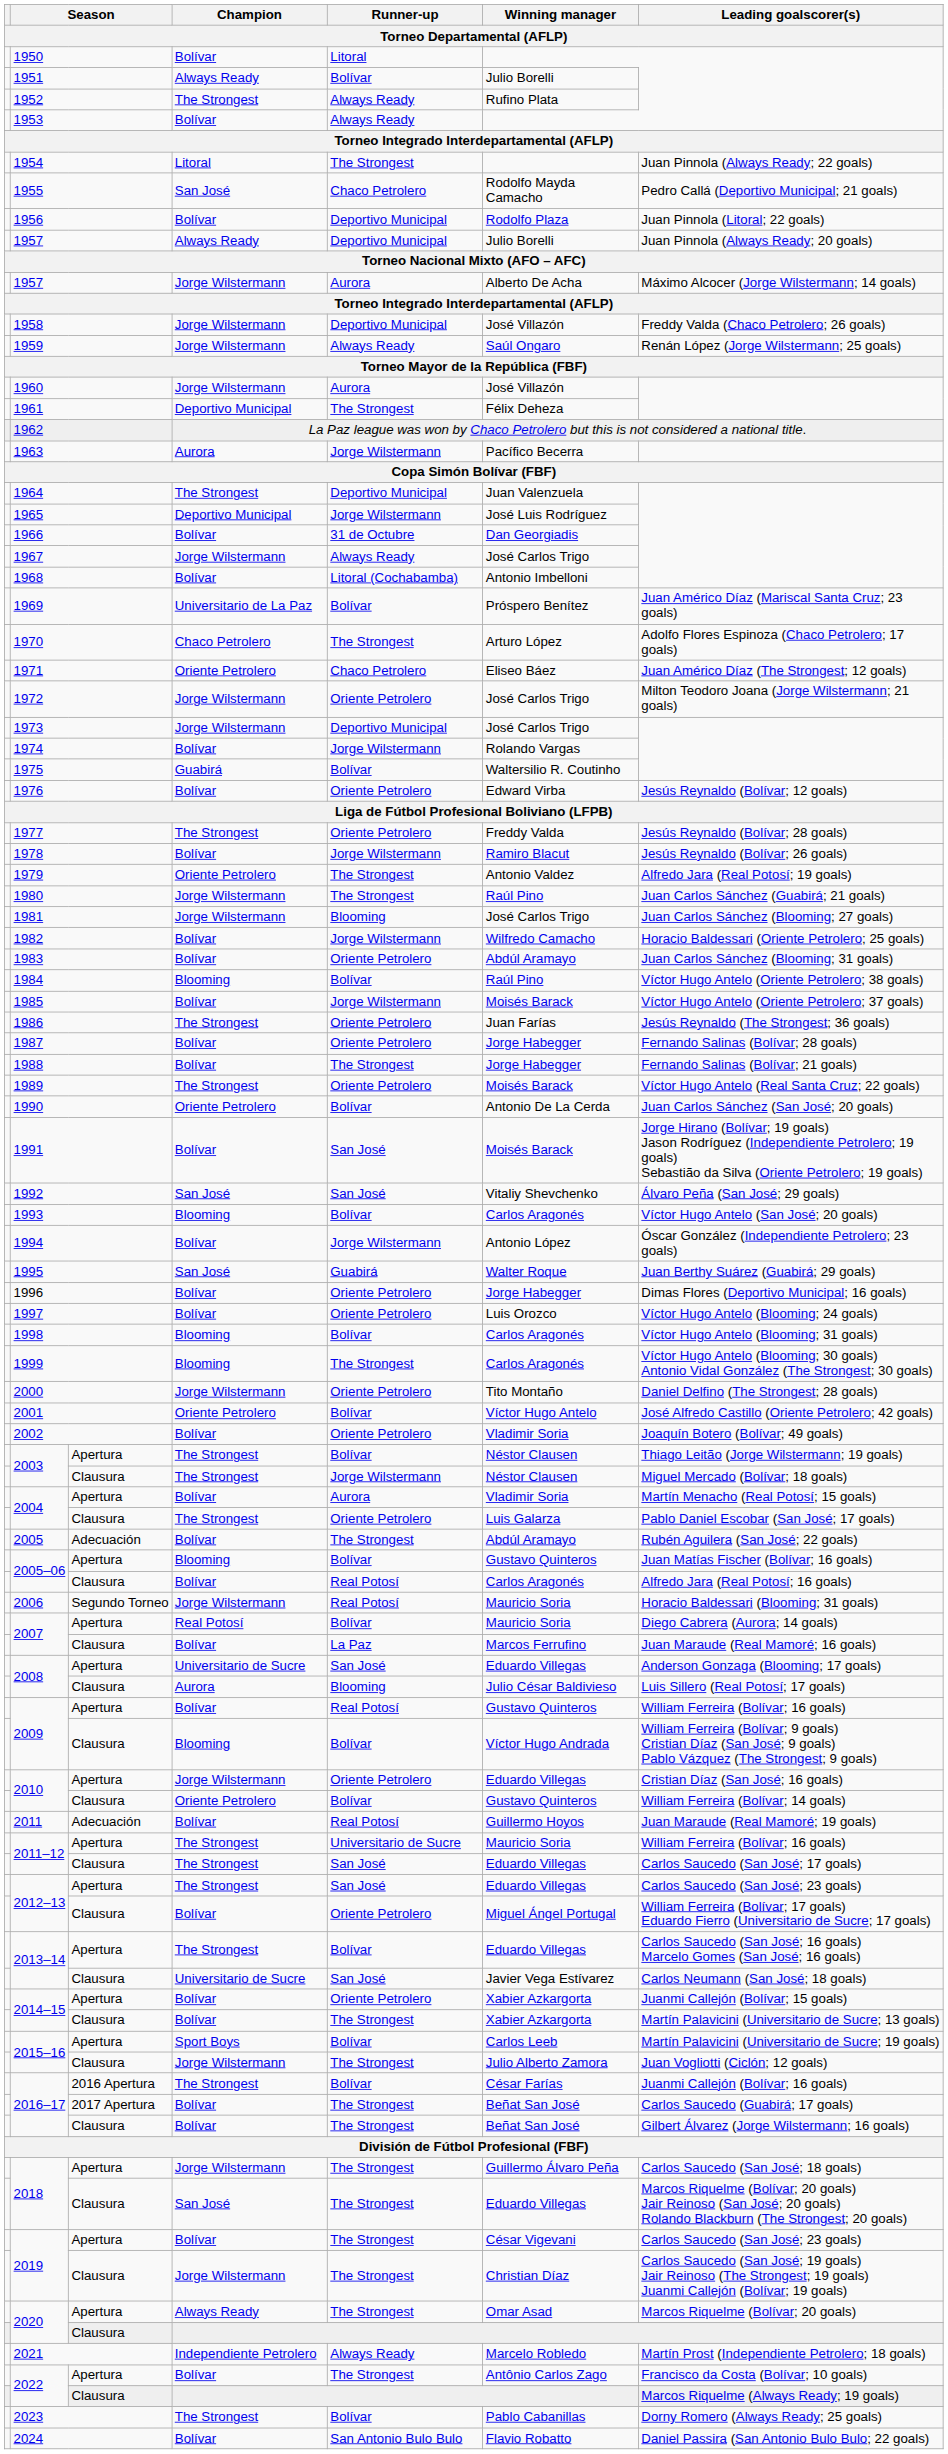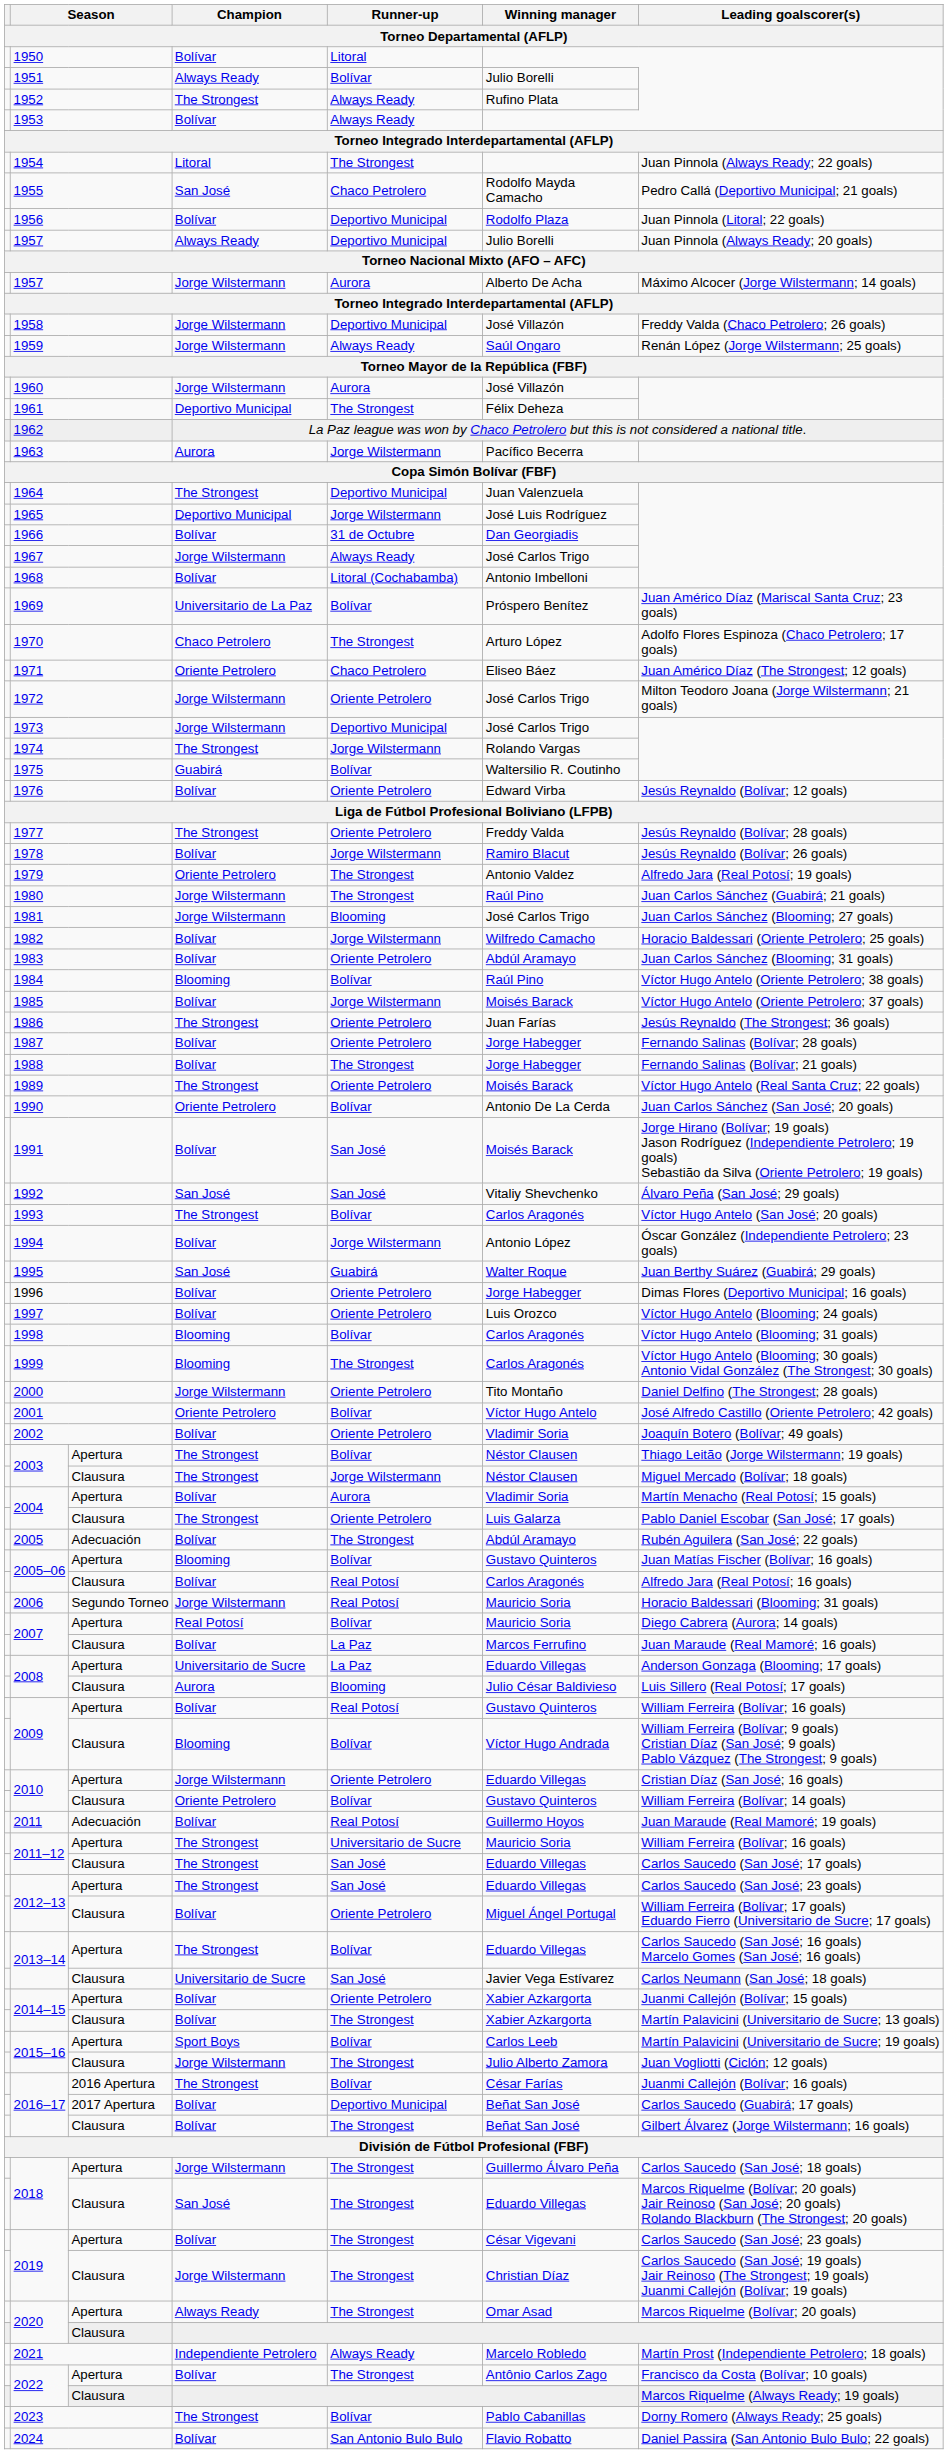1974 | Champion: Bolívar -> The Strongest
1993 | Champion: Blooming -> The Strongest
2008 / Apertura | Runner-up: San José -> La Paz
2016–17 / 2017 Apertura | Runner-up: The Strongest -> Deportivo Municipal
